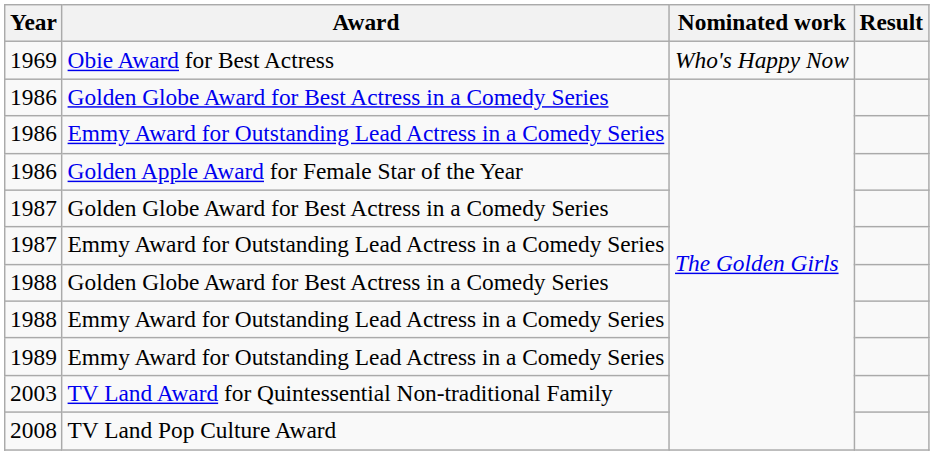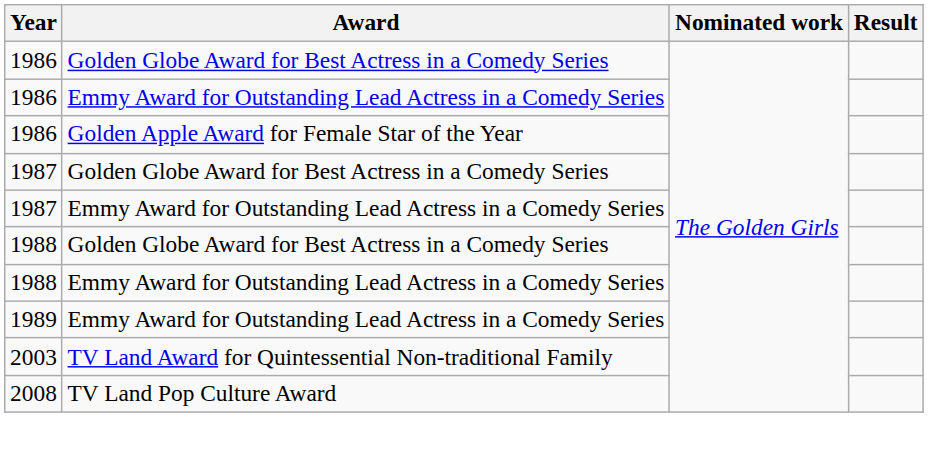- row: 1969 | Obie Award for Best Actress | Who's Happy Now
